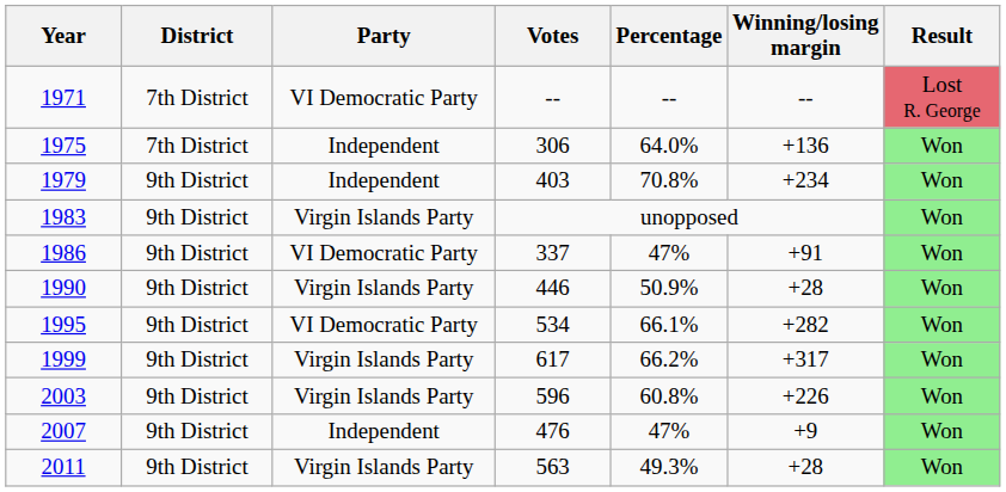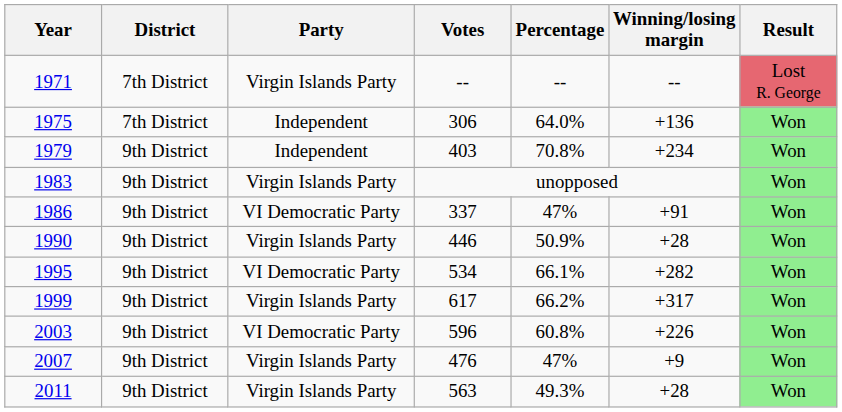1971 | Party: VI Democratic Party -> Virgin Islands Party
2003 | Party: Virgin Islands Party -> VI Democratic Party
2007 | Party: Independent -> Virgin Islands Party
